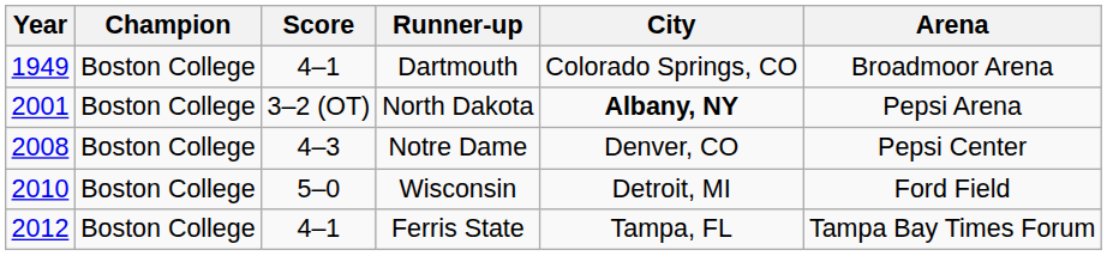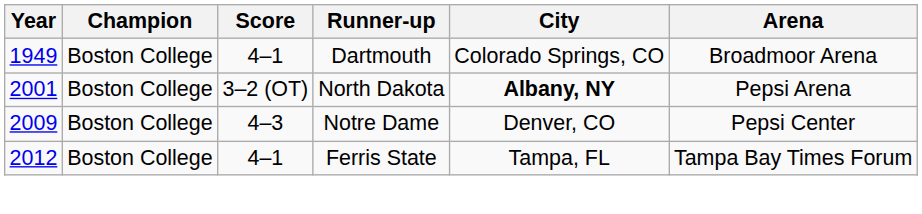Notre Dame | Year: 2008 -> 2009
- row: 2010 | Boston College | 5–0 | Wisconsin | Detroit, MI | Ford Field
